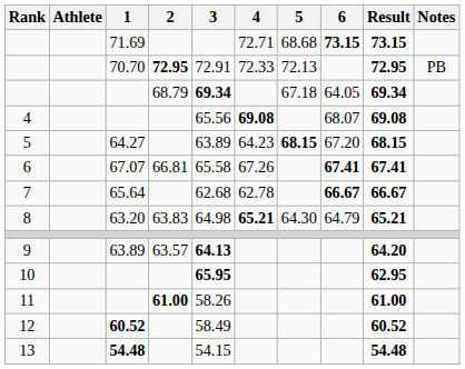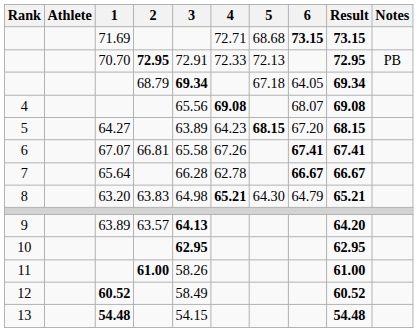7 | 3: 62.68 -> 66.28
10 | 3: 65.95 -> 62.95
